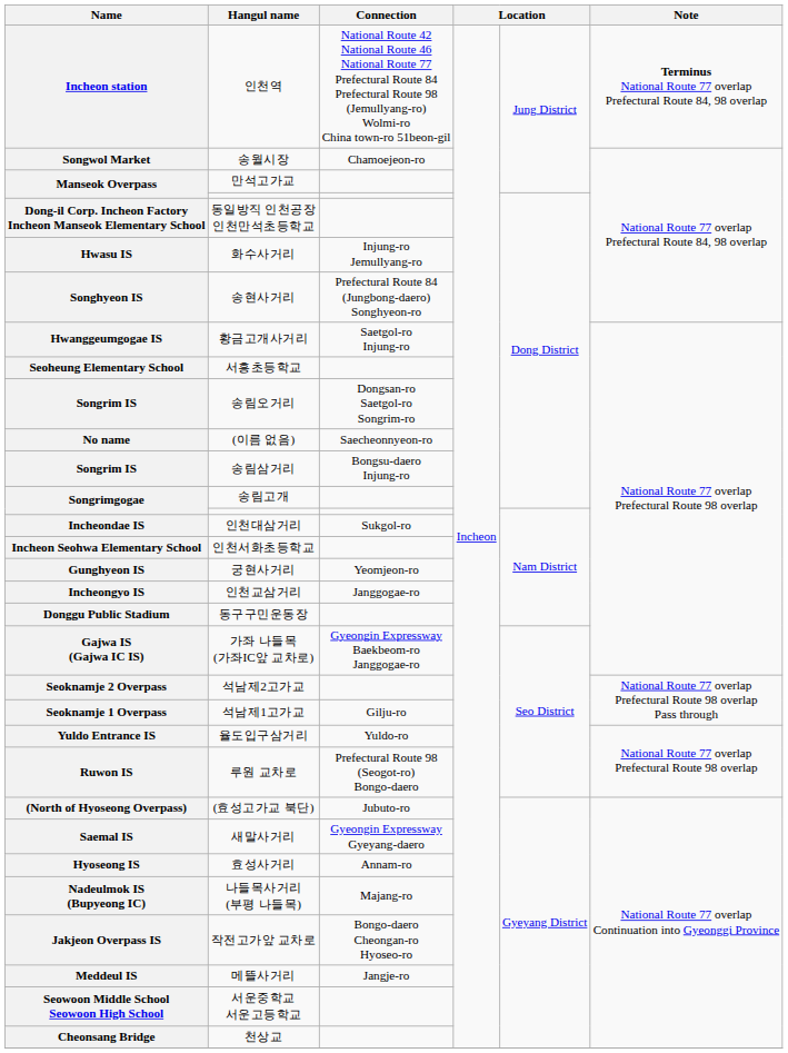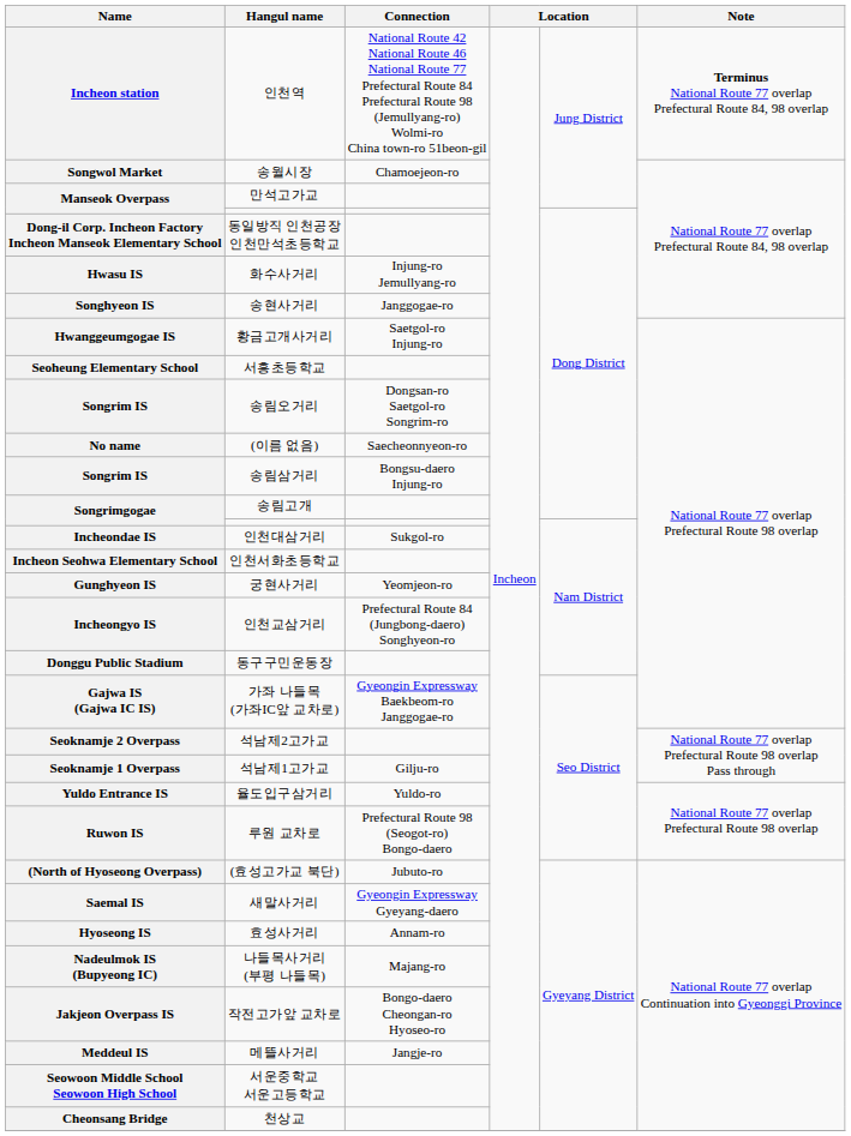송현사거리 | Connection: Prefectural Route 84 (Jungbong-daero) Songhyeon-ro -> Janggogae-ro
인천교삼거리 | Connection: Janggogae-ro -> Prefectural Route 84 (Jungbong-daero) Songhyeon-ro
